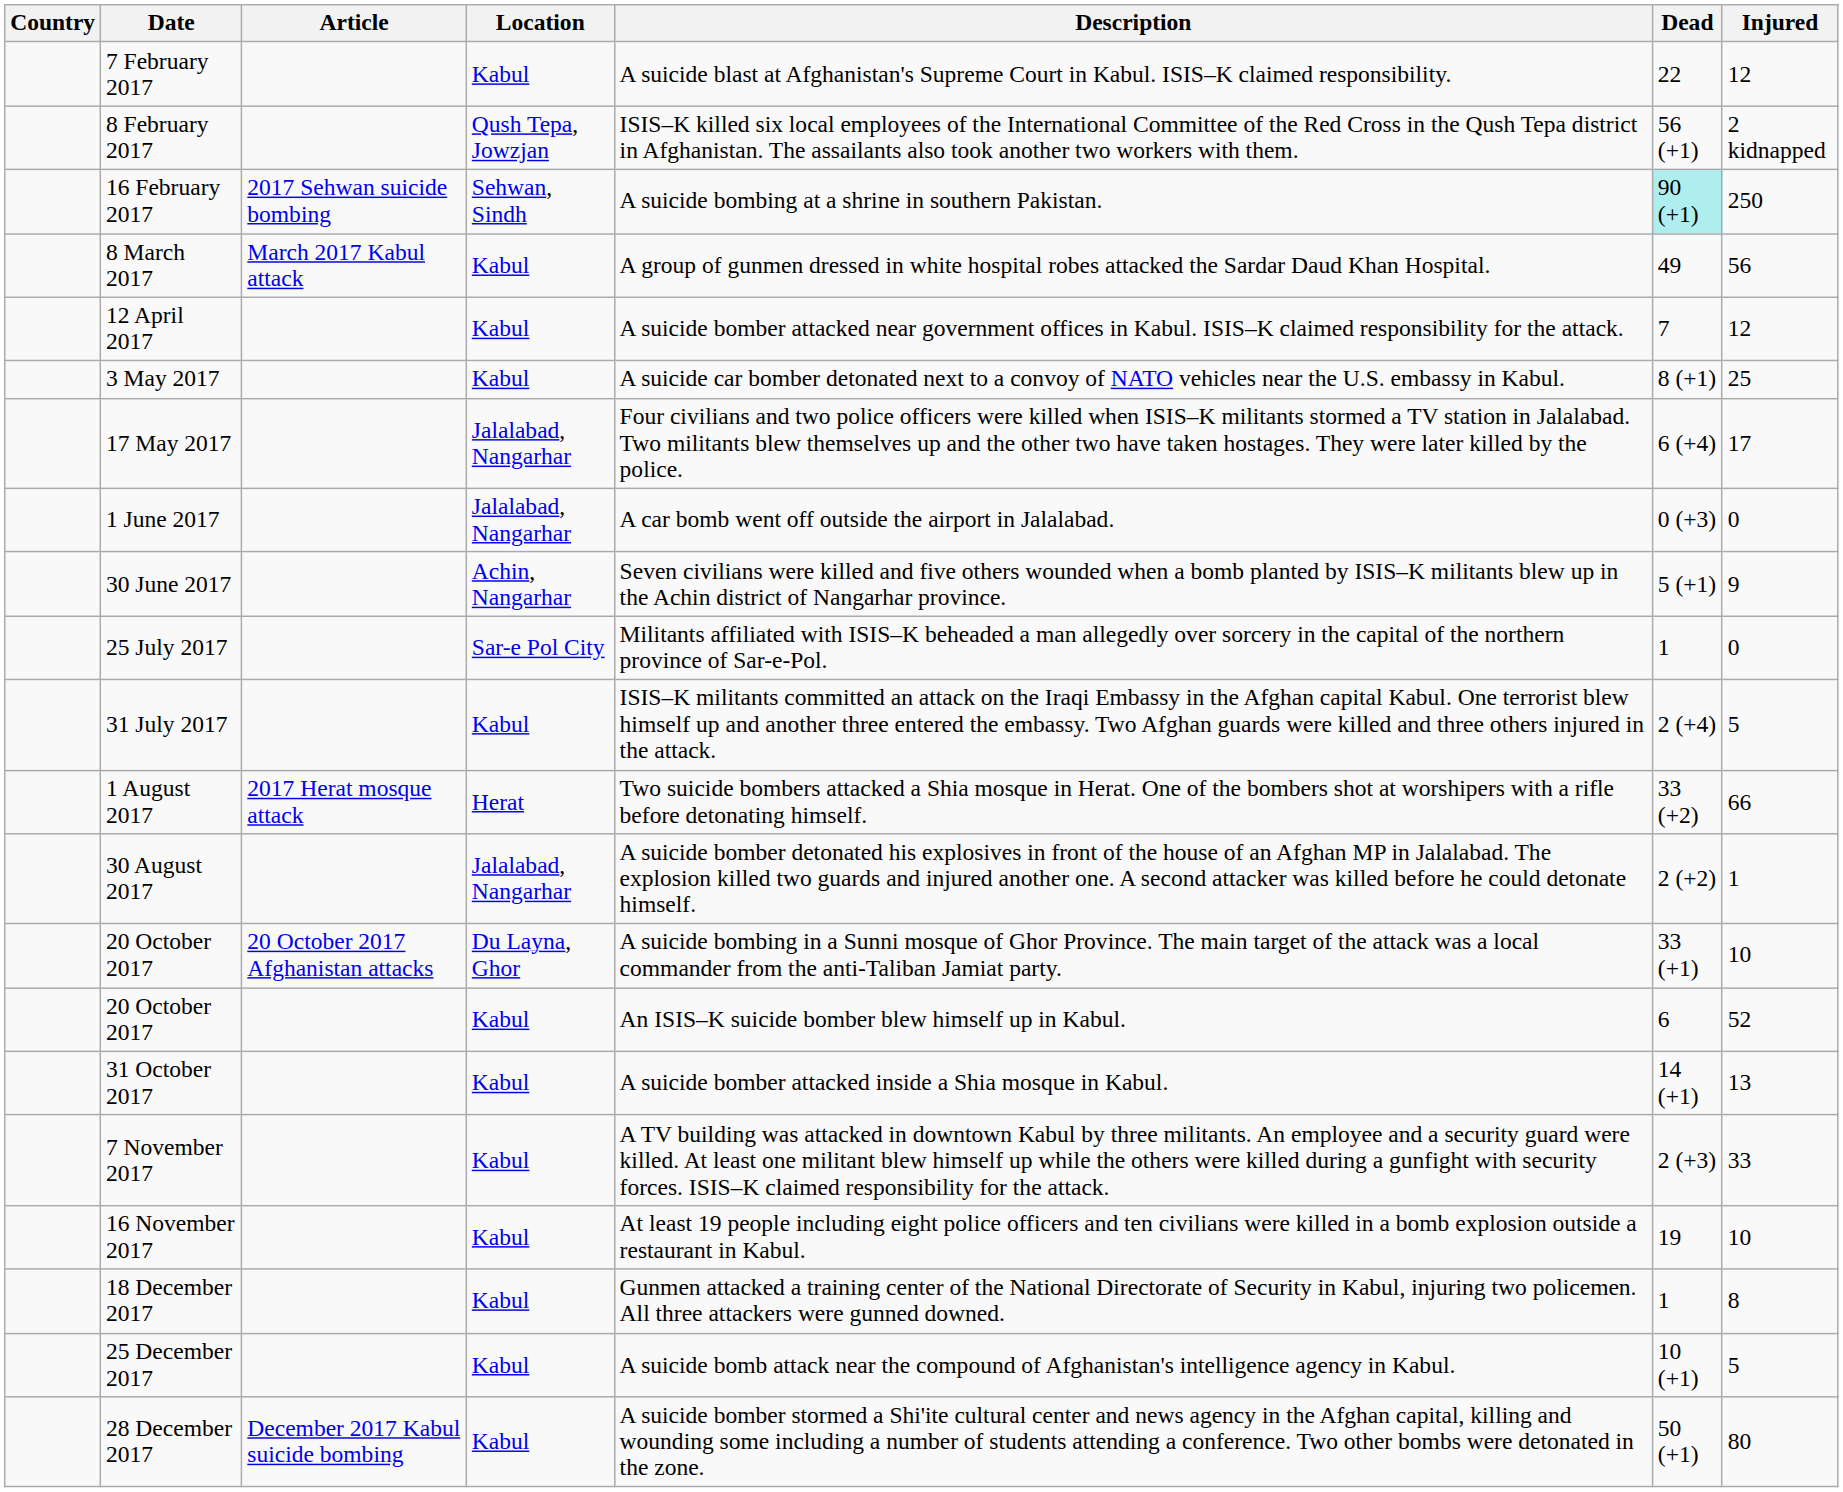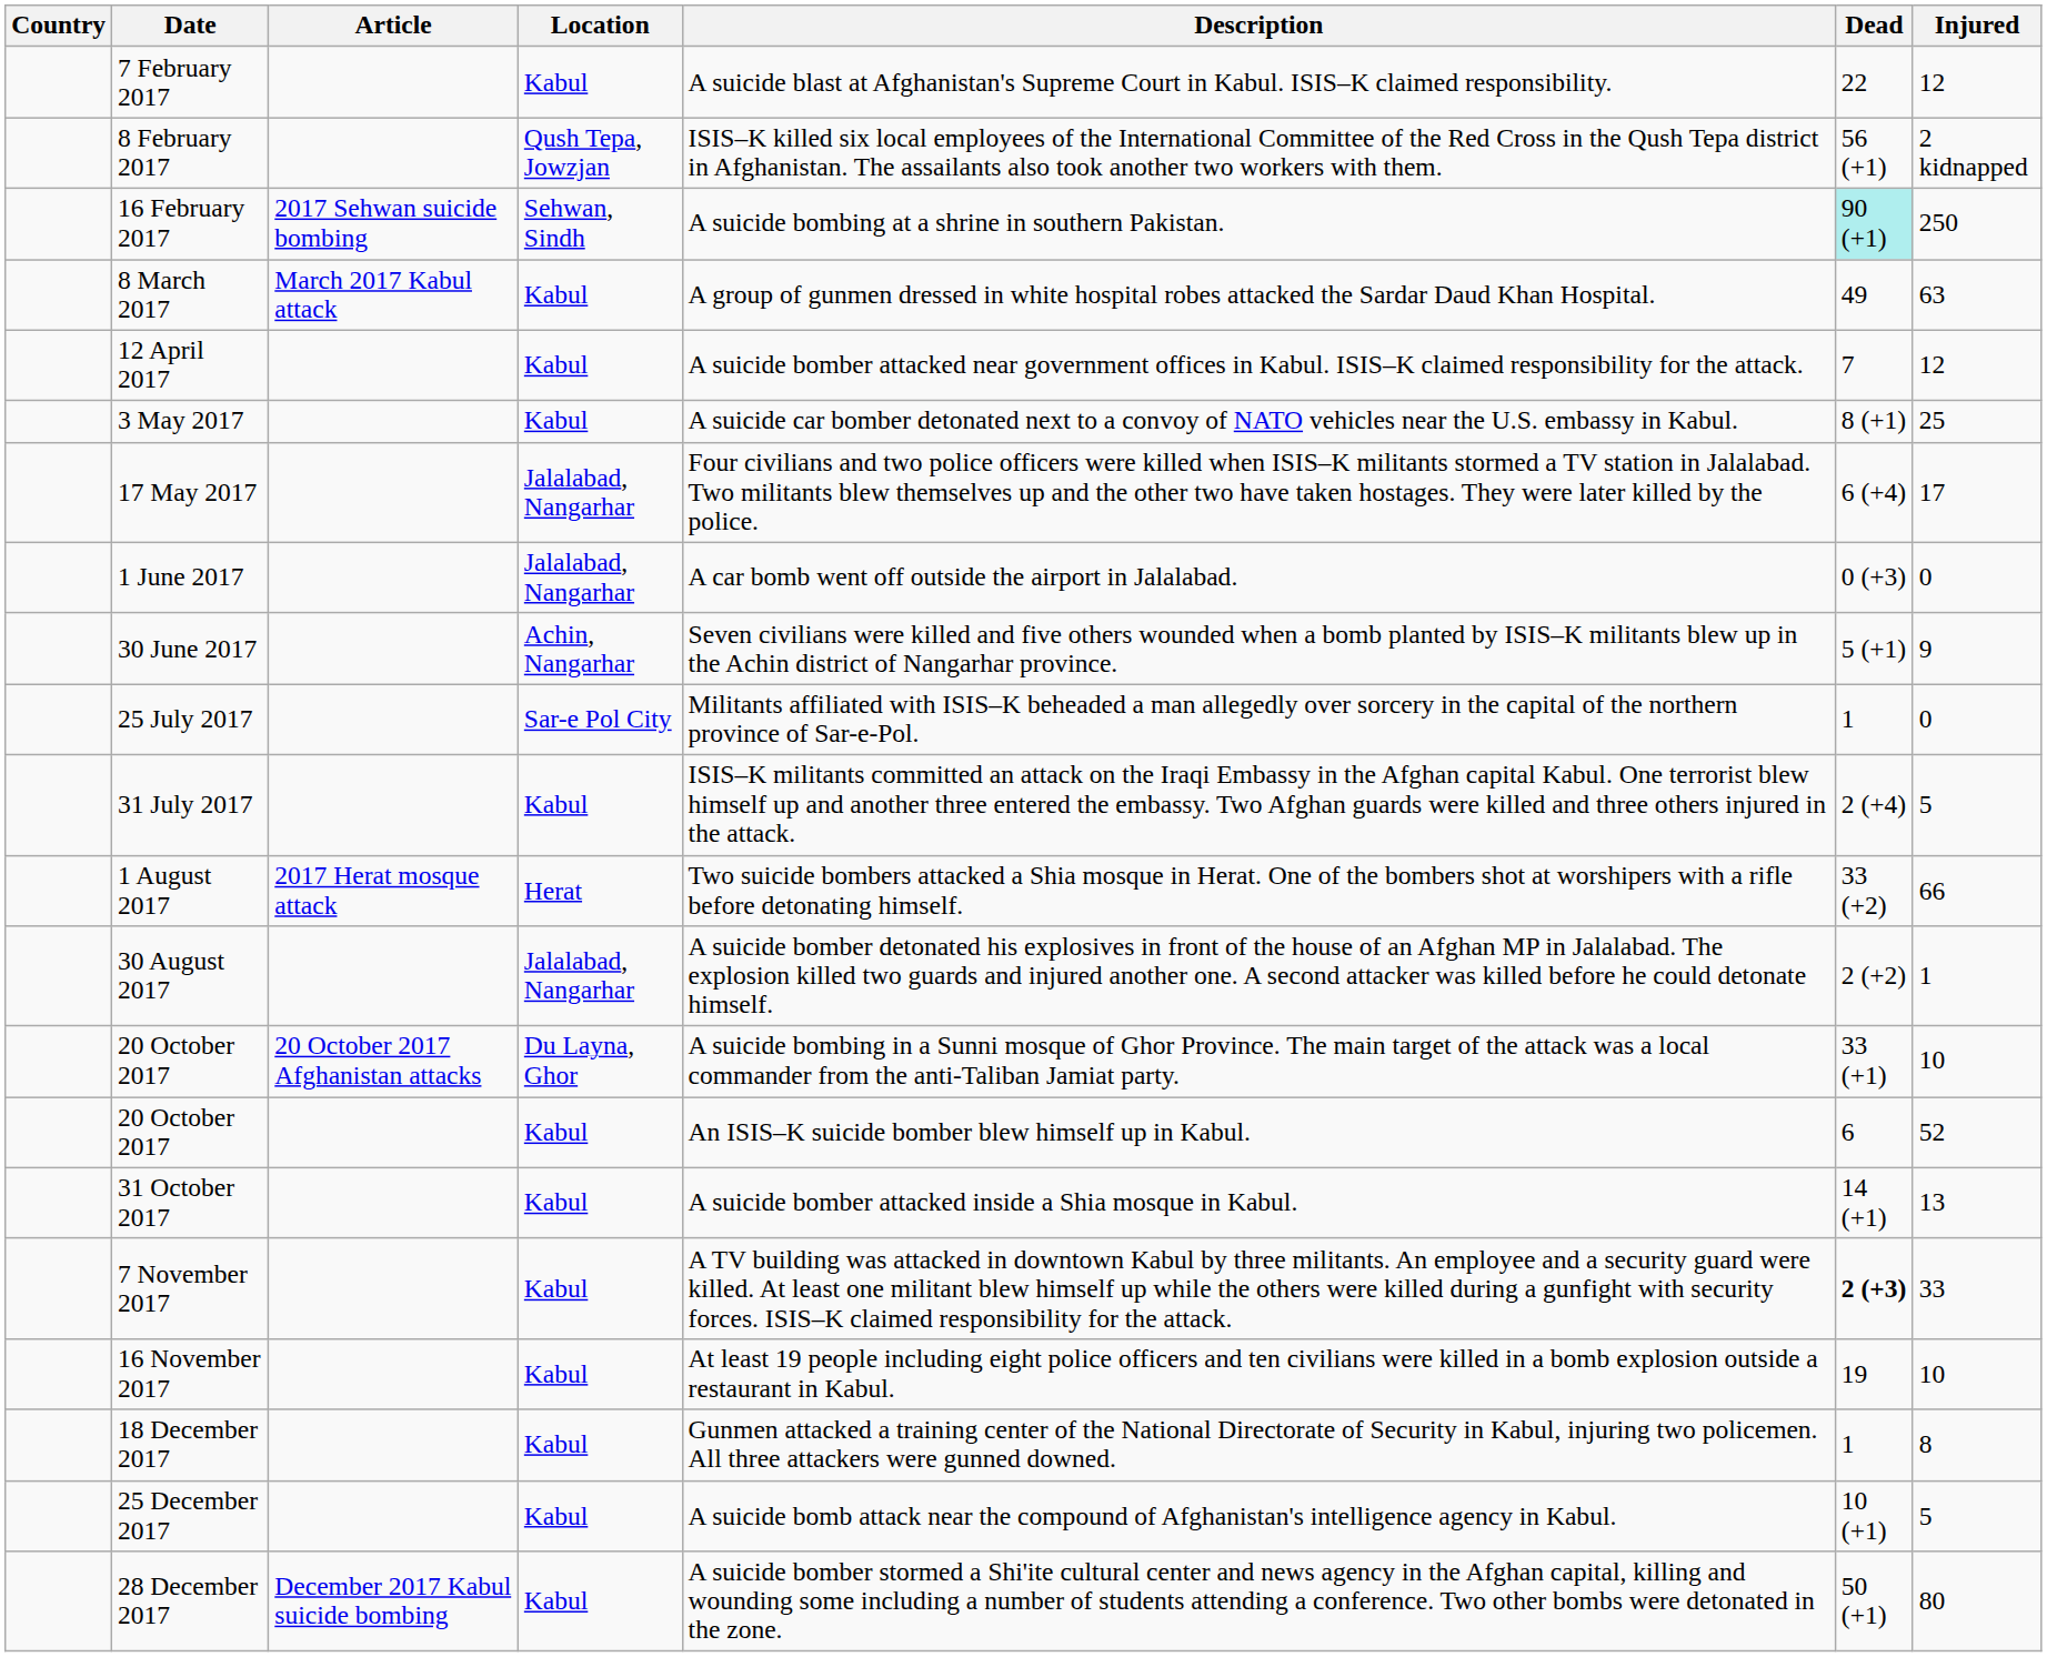8 March 2017 | Injured: 56 -> 63
7 November 2017 | Dead: normal -> bold
